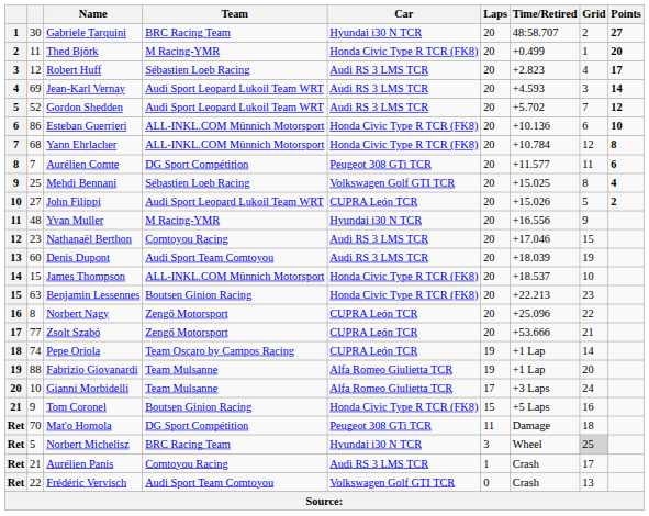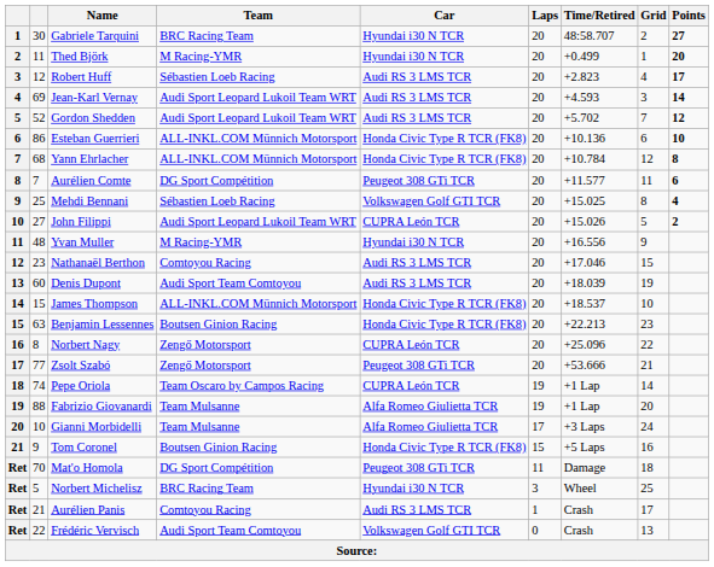Thed Björk | Car: Honda Civic Type R TCR (FK8) -> Hyundai i30 N TCR
Zsolt Szabó | Car: CUPRA León TCR -> Peugeot 308 GTi TCR
Norbert Michelisz | Grid: lightgrey background -> no background
